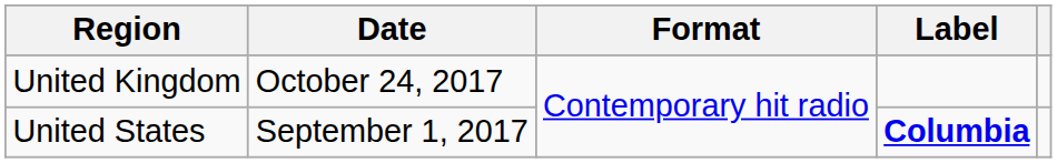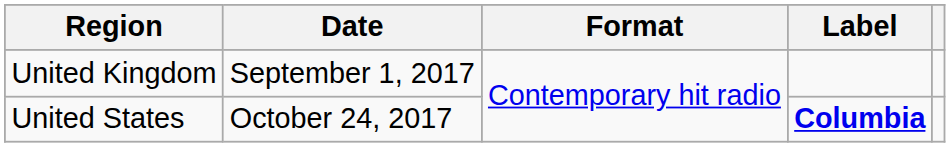United Kingdom | Date: October 24, 2017 -> September 1, 2017
United States | Date: September 1, 2017 -> October 24, 2017
